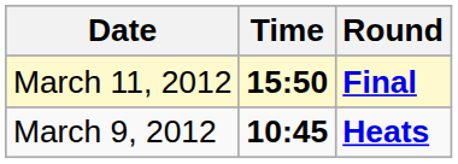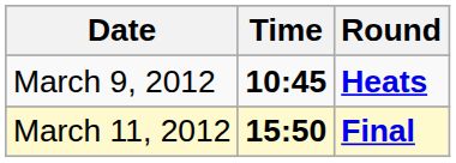rows swapped: March 9, 2012 <-> March 11, 2012
